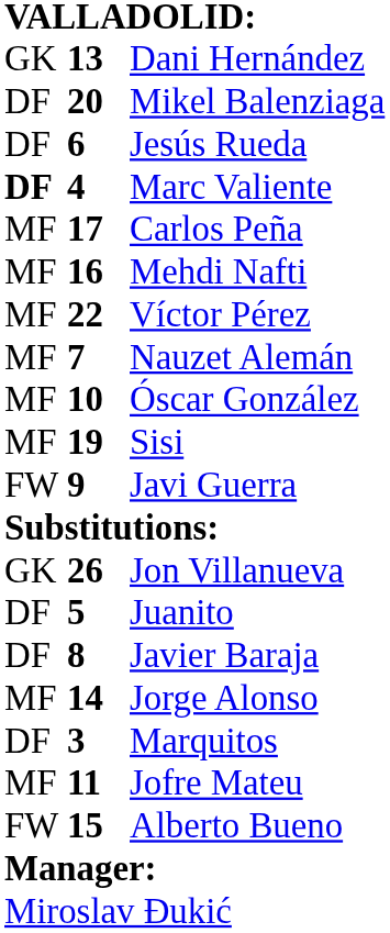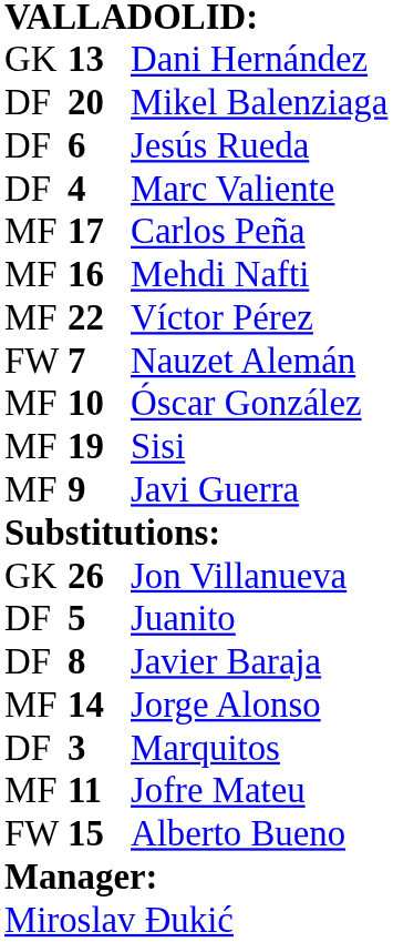Marc Valiente | column 1: bold -> normal
Nauzet Alemán | column 1: MF -> FW
Javi Guerra | column 1: FW -> MF
